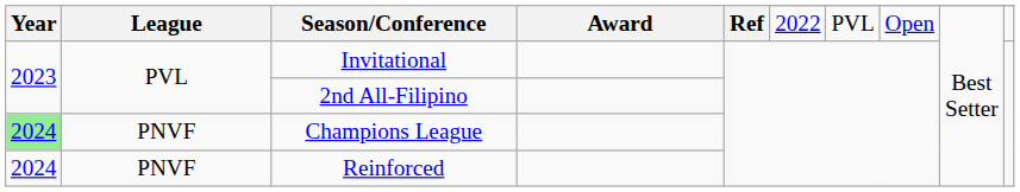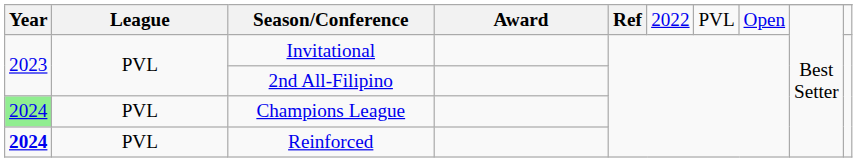Champions League | League: PNVF -> PVL
Reinforced | Year: normal -> bold
Reinforced | League: PNVF -> PVL
